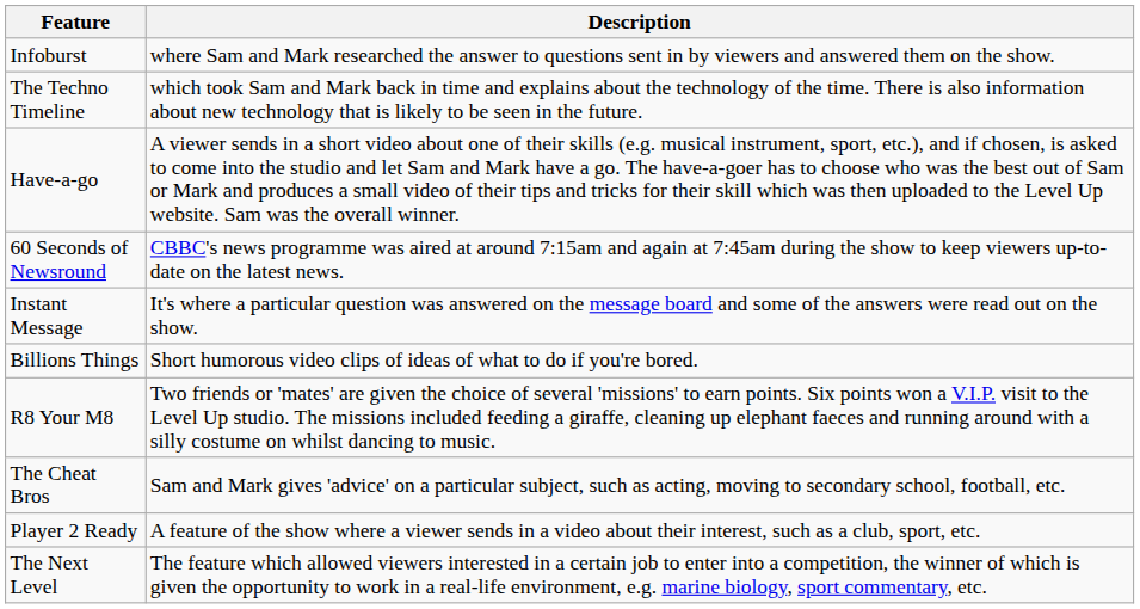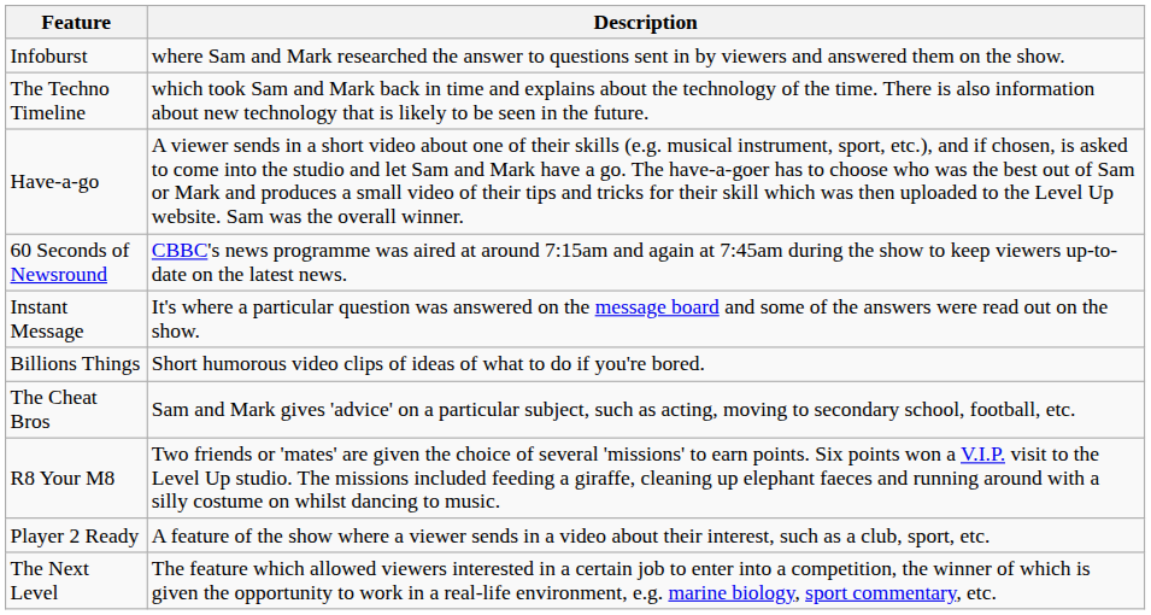rows swapped: R8 Your M8 <-> The Cheat Bros
